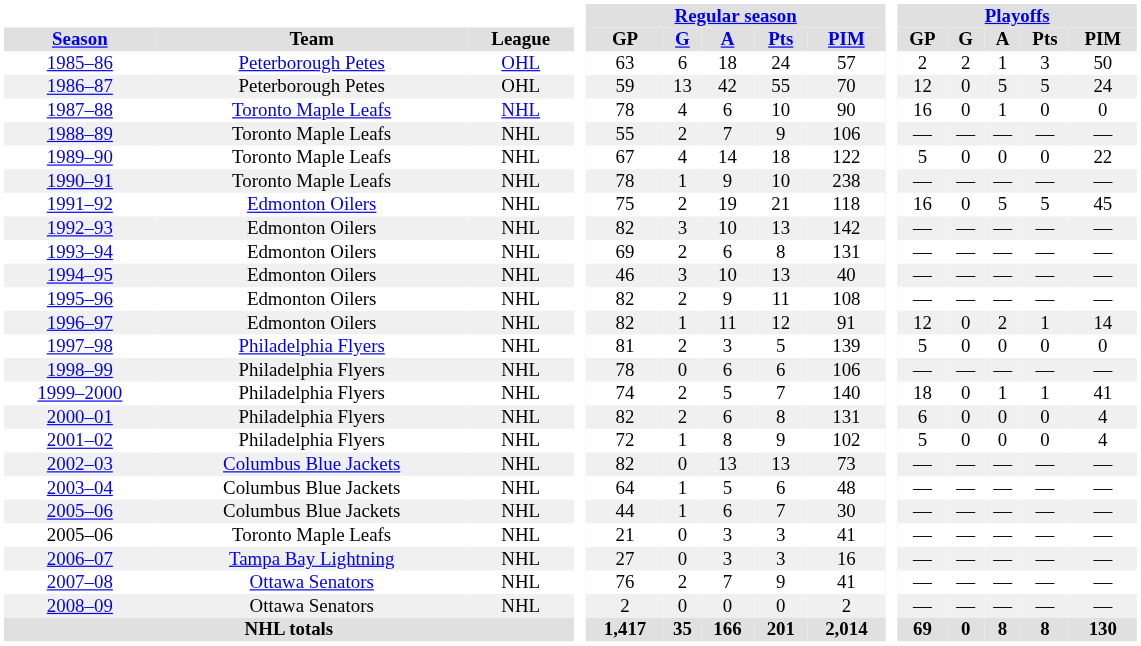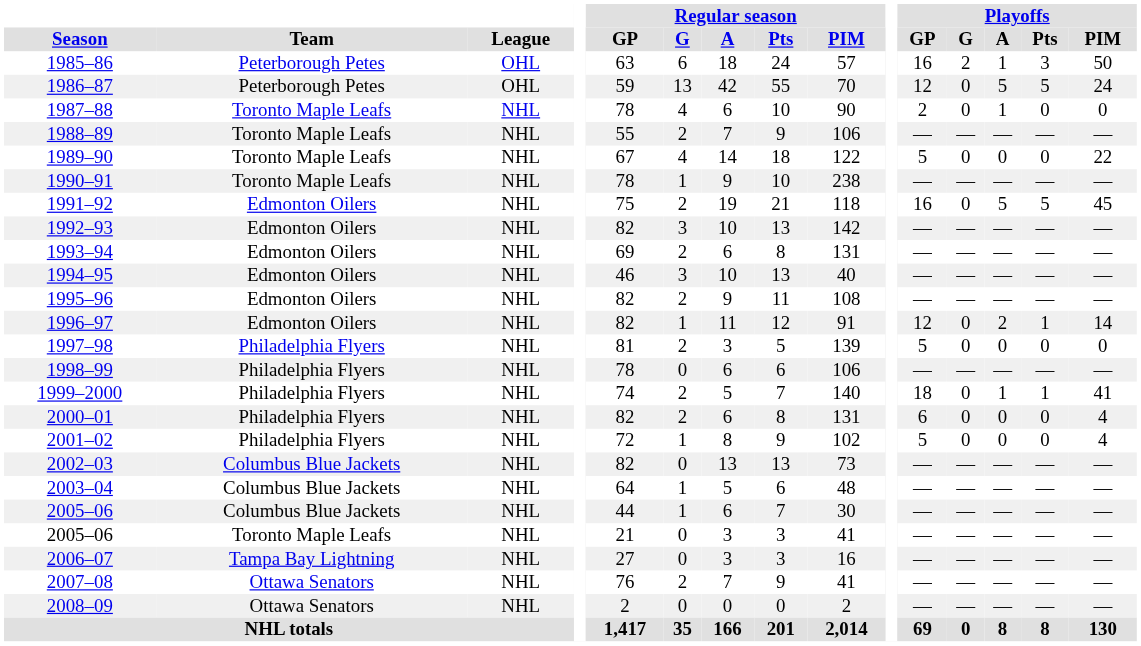1985–86 | Playoffs / GP: 2 -> 16
1987–88 | Playoffs / GP: 16 -> 2
